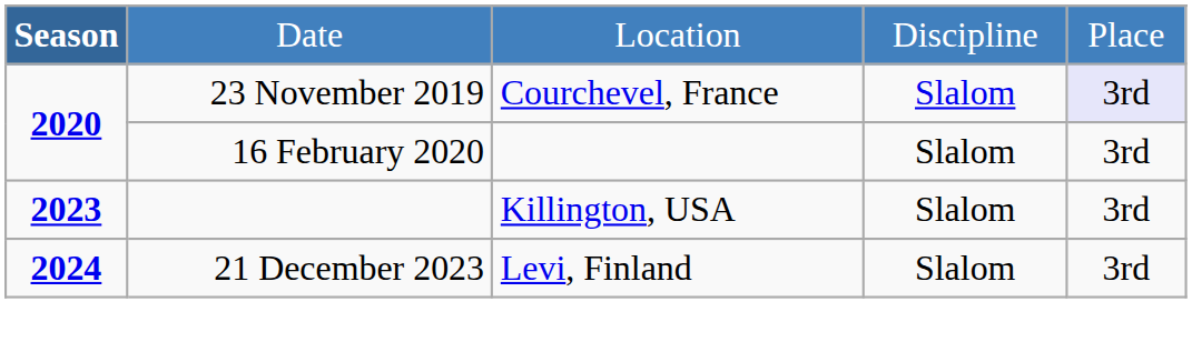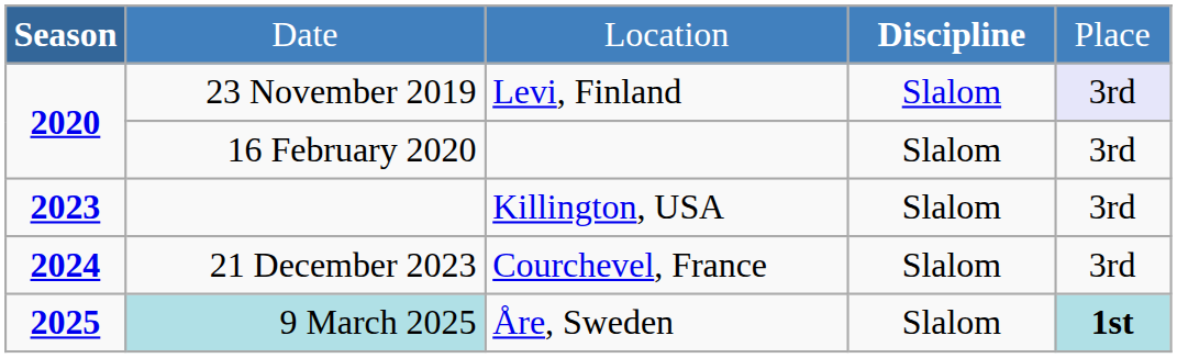Date | column 4: normal -> bold
23 November 2019 | column 3: Courchevel, France -> Levi, Finland
21 December 2023 | column 3: Levi, Finland -> Courchevel, France
+ row: 2025 | 9 March 2025 | Åre, Sweden | Slalom | 1st
